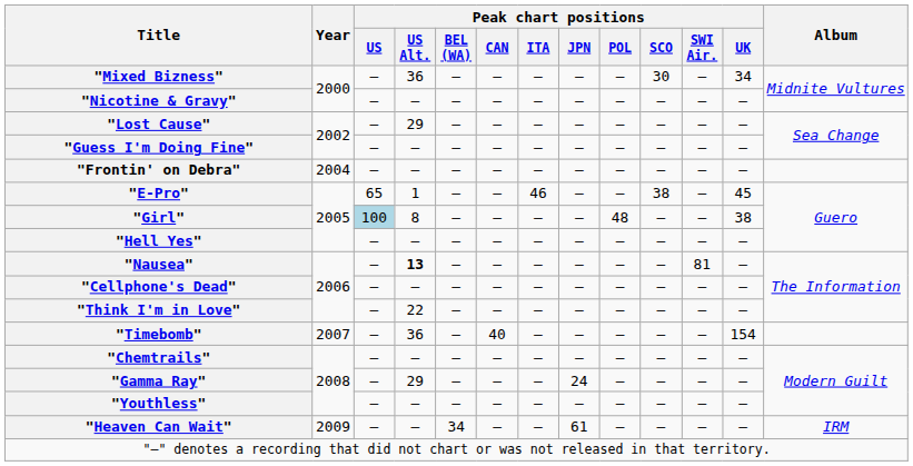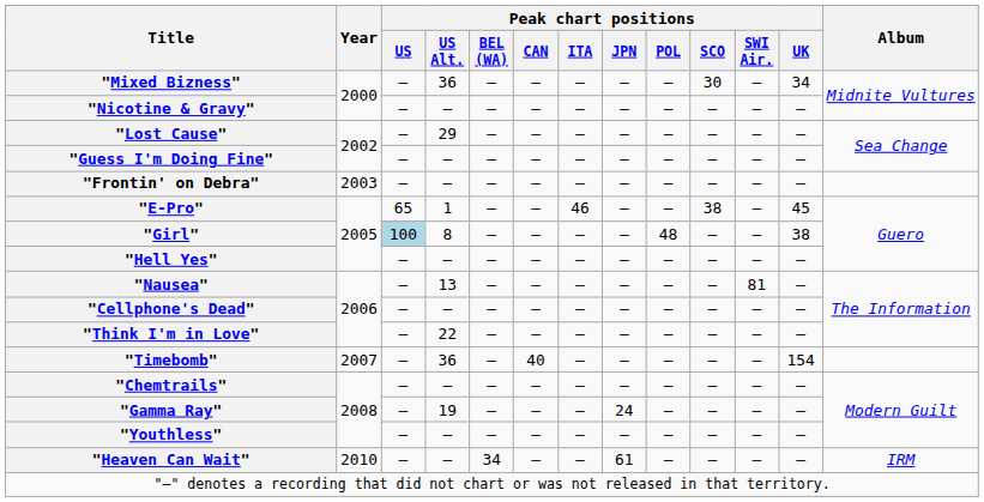"Frontin' on Debra" | Year: 2004 -> 2003
"Nausea" | Peak chart positions / US Alt.: bold -> normal
"Gamma Ray" | Peak chart positions / US Alt.: 29 -> 19
"Heaven Can Wait" | Year: 2009 -> 2010
